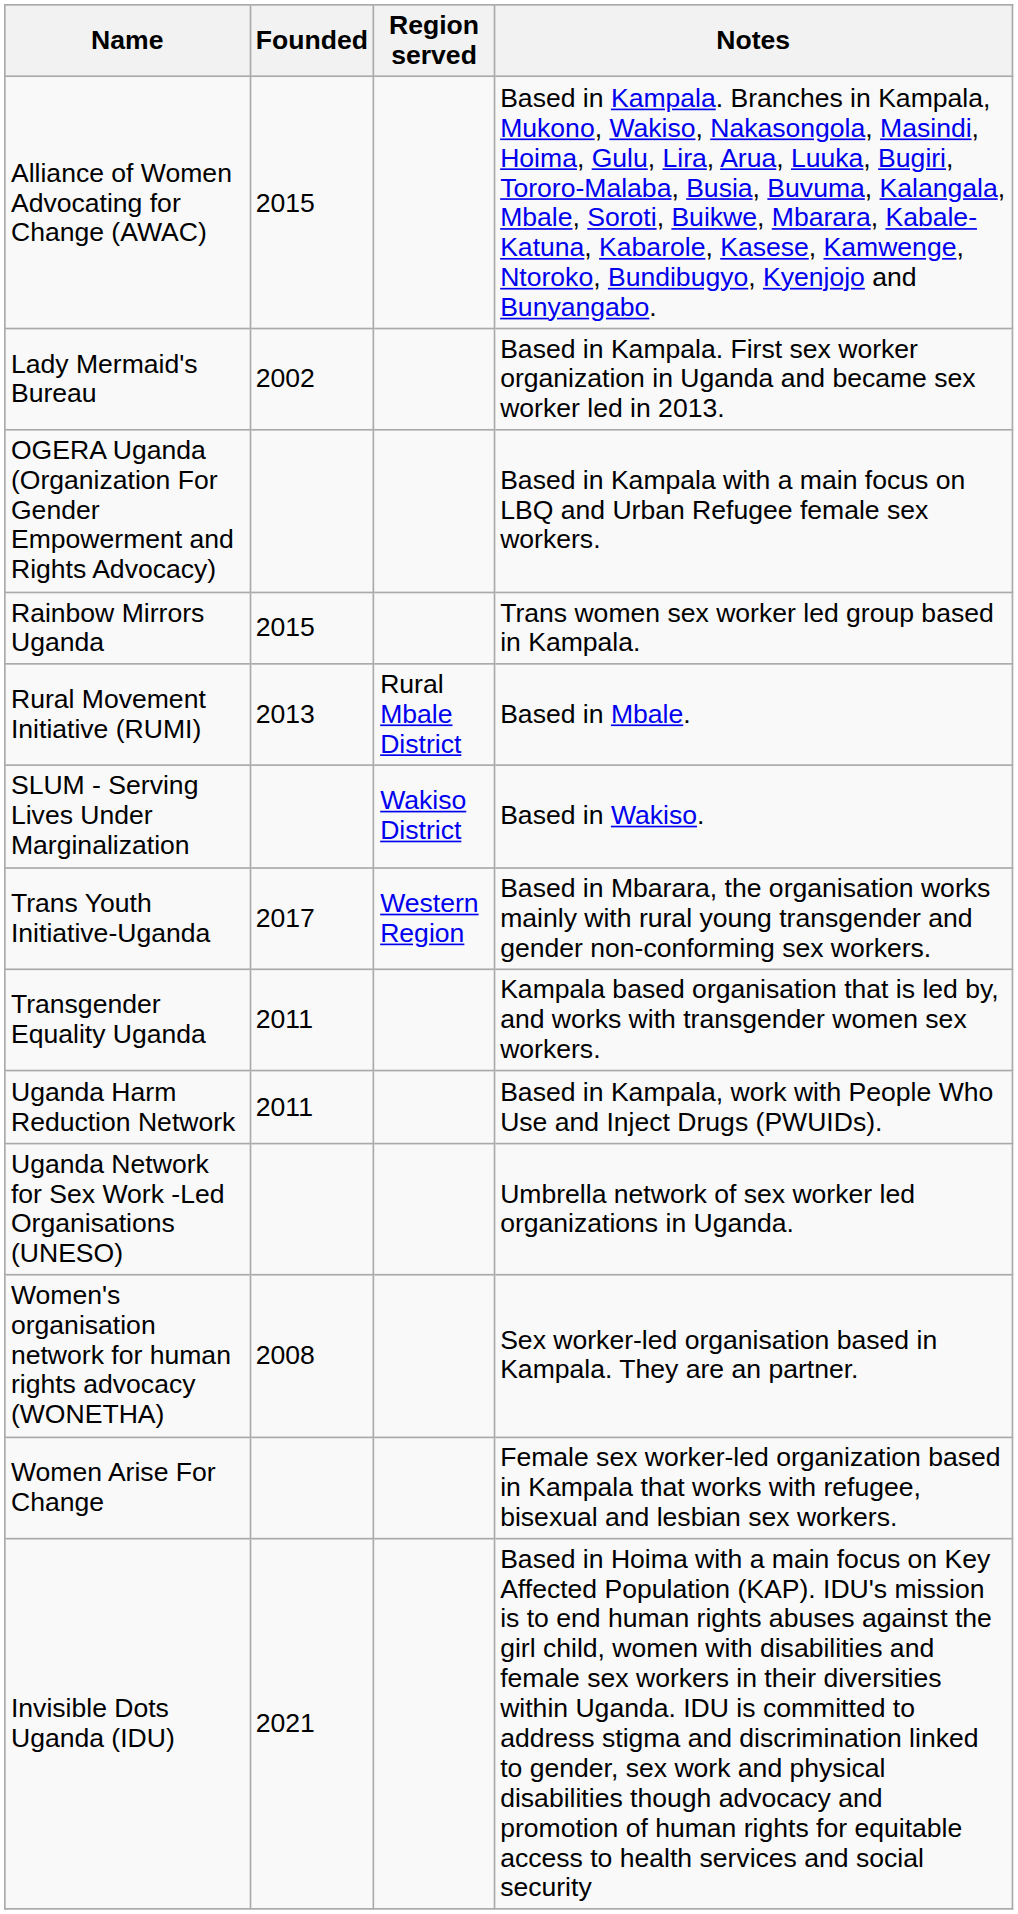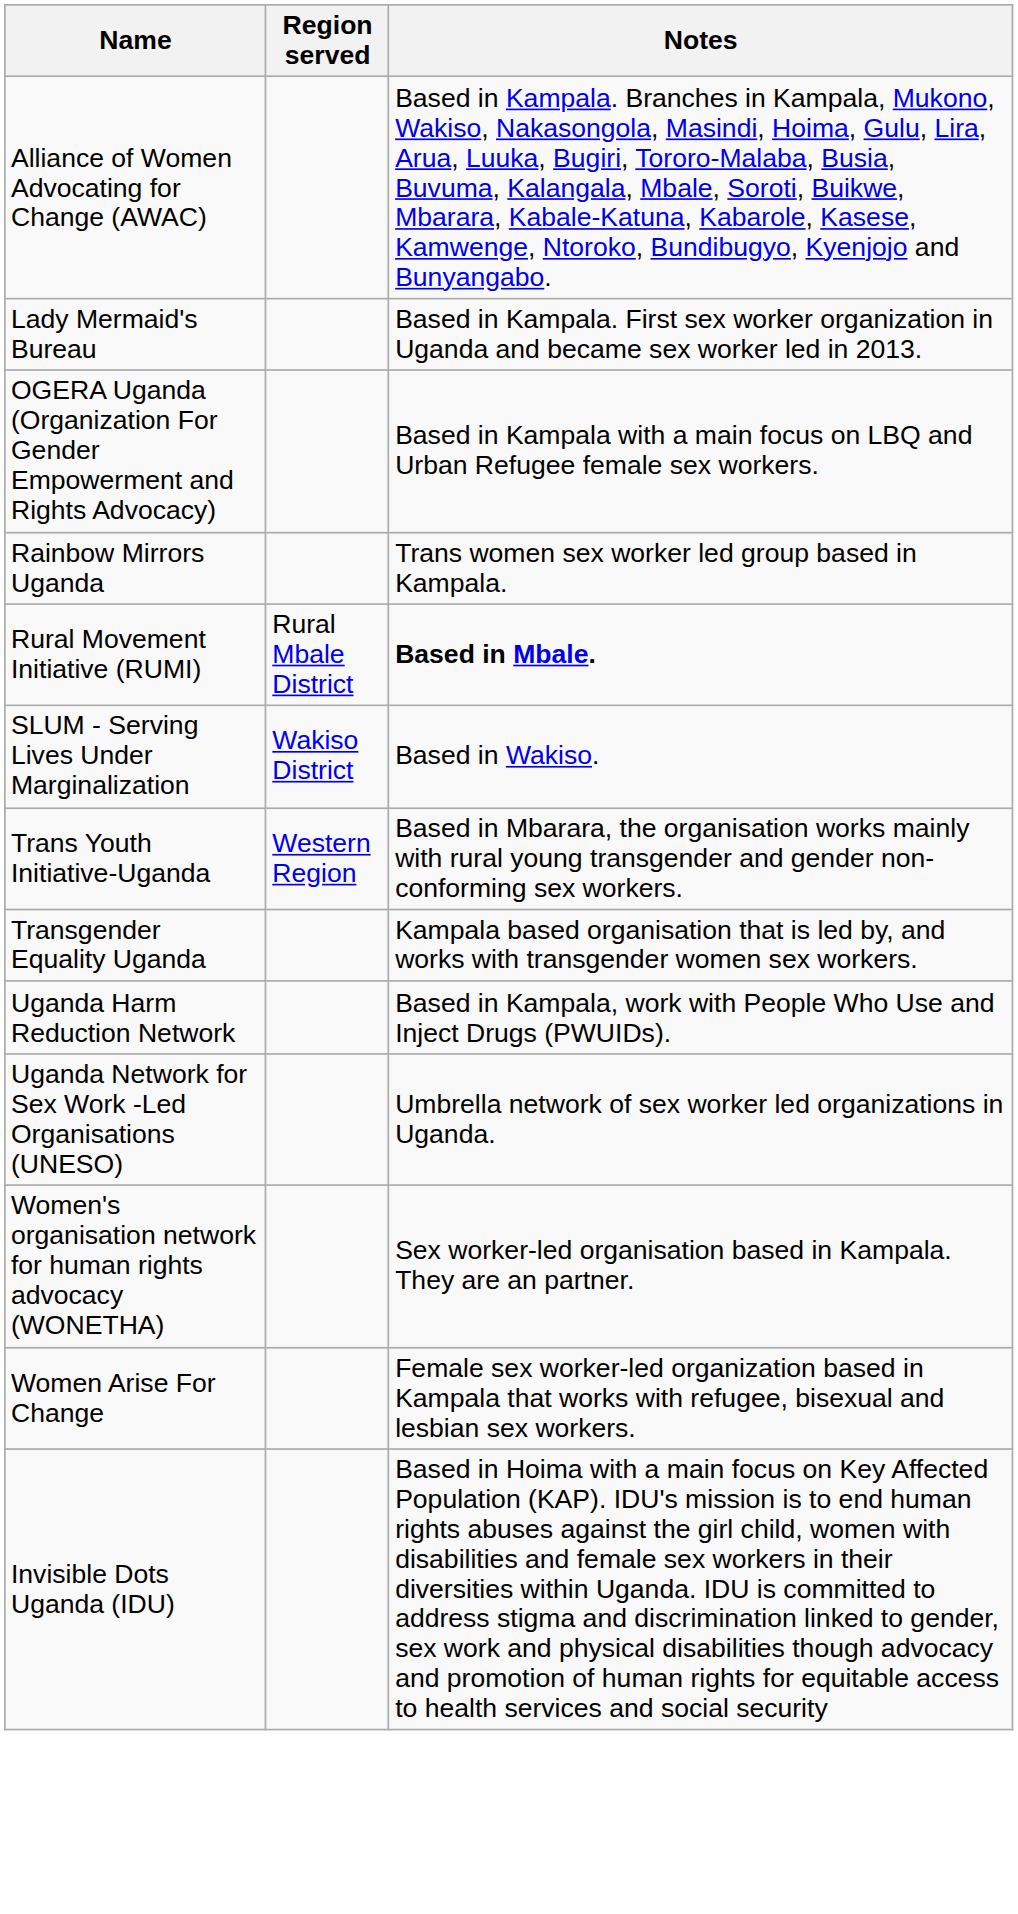- column: Founded | 2015 | 2002 | 2015 | 2013 | 2017 | 2011 | 2011 | 2008 | 2021
Rural Movement Initiative (RUMI) | Notes: normal -> bold
